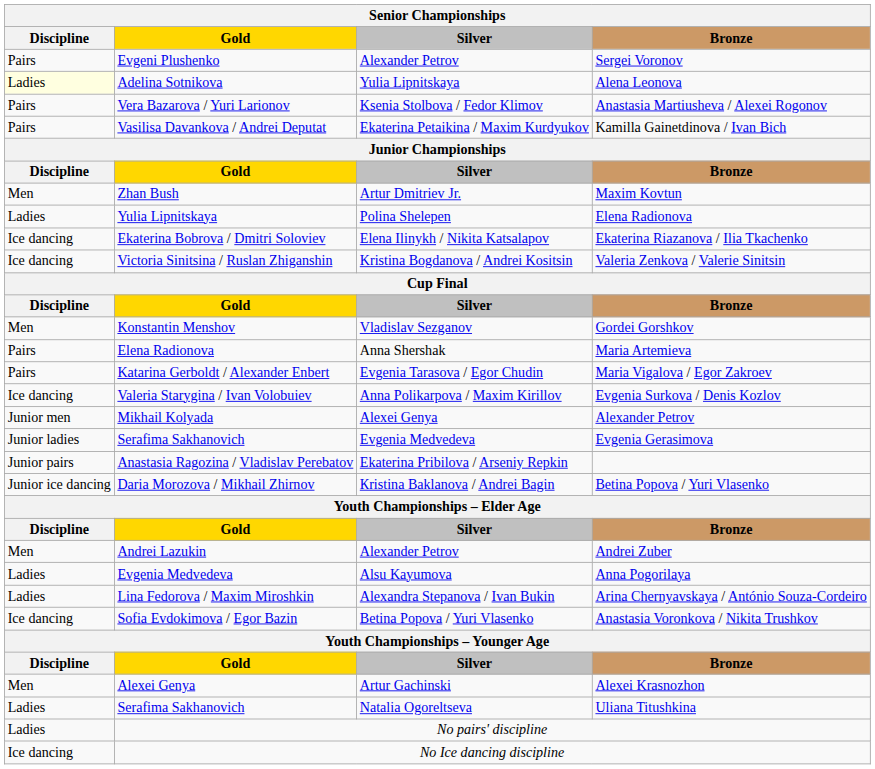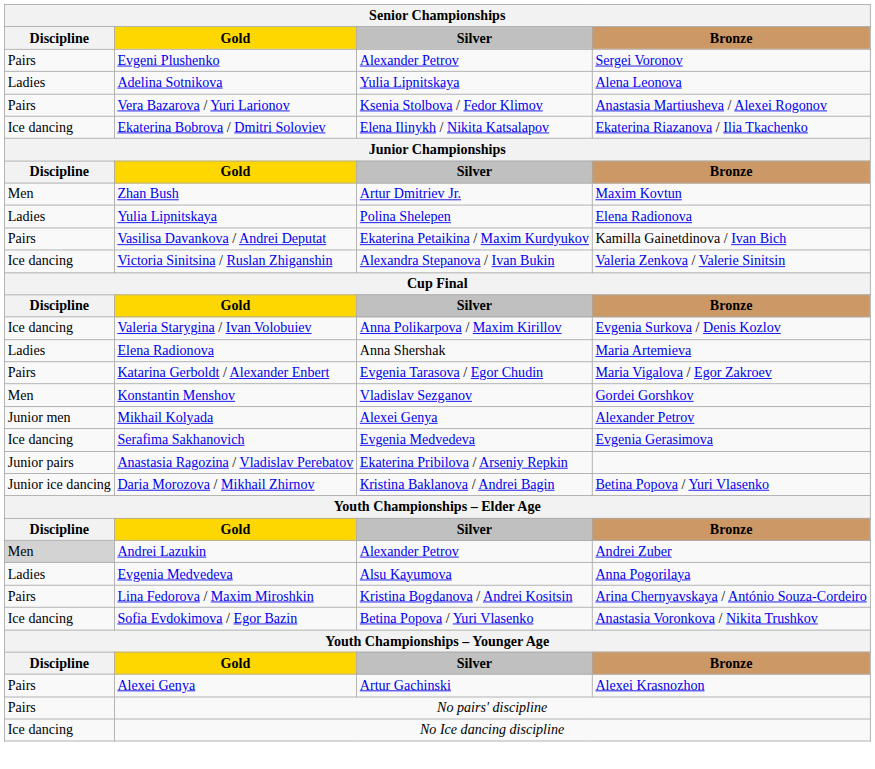Alena Leonova | Discipline: lightyellow background -> no background
rows swapped: Ekaterina Riazanova / Ilia Tkachenko <-> Kamilla Gainetdinova / Ivan Bich
Valeria Zenkova / Valerie Sinitsin | Silver: Kristina Bogdanova / Andrei Kositsin -> Alexandra Stepanova / Ivan Bukin
rows swapped: Gordei Gorshkov <-> Evgenia Surkova / Denis Kozlov
Maria Artemieva | Discipline: Pairs -> Ladies
Evgenia Gerasimova | Discipline: Junior ladies -> Ice dancing
Andrei Zuber | Discipline: no background -> lightgrey background
Arina Chernyavskaya / António Souza-Cordeiro | Discipline: Ladies -> Pairs
Arina Chernyavskaya / António Souza-Cordeiro | Silver: Alexandra Stepanova / Ivan Bukin -> Kristina Bogdanova / Andrei Kositsin
Alexei Krasnozhon | Discipline: Men -> Pairs
- row: Ladies | Serafima Sakhanovich | Natalia Ogoreltseva | Uliana Titushkina
No pairs' discipline | Discipline: Ladies -> Pairs
